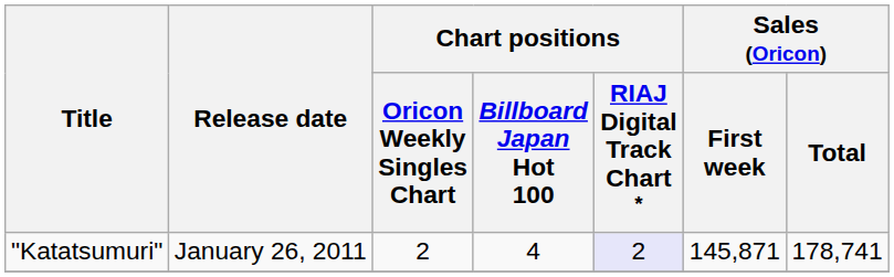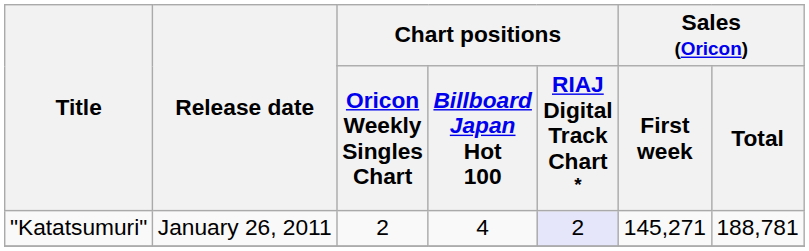"Katatsumuri" | Sales (Oricon) / First week: 145,871 -> 145,271
"Katatsumuri" | Sales (Oricon) / Total: 178,741 -> 188,781
